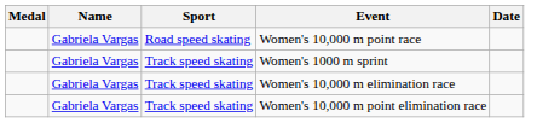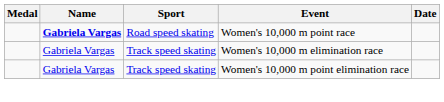Women's 10,000 m point race | Name: normal -> bold
- row: Gabriela Vargas | Track speed skating | Women's 1000 m sprint
